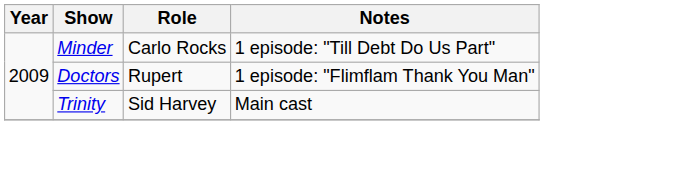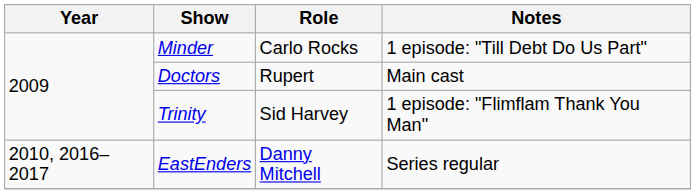Doctors | Notes: 1 episode: "Flimflam Thank You Man" -> Main cast
Trinity | Notes: Main cast -> 1 episode: "Flimflam Thank You Man"
+ row: 2010, 2016–2017 | EastEnders | Danny Mitchell | Series regular
